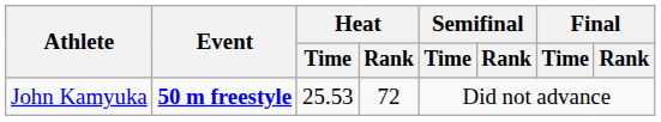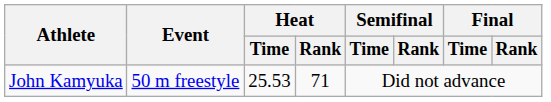John Kamyuka | Event: bold -> normal
John Kamyuka | Heat / Rank: 72 -> 71
